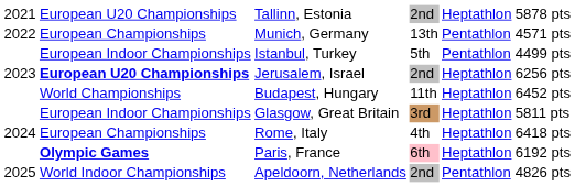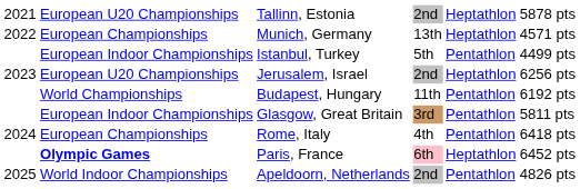Munich, Germany | column 5: Pentathlon -> Heptathlon
Jerusalem, Israel | column 2: bold -> normal
Budapest, Hungary | column 5: Heptathlon -> Pentathlon
Budapest, Hungary | column 6: 6452 pts -> 6192 pts
Glasgow, Great Britain | column 5: Heptathlon -> Pentathlon
Rome, Italy | column 5: Heptathlon -> Pentathlon
Paris, France | column 6: 6192 pts -> 6452 pts
